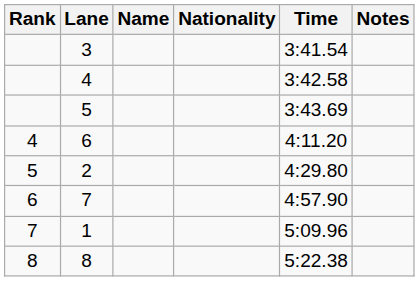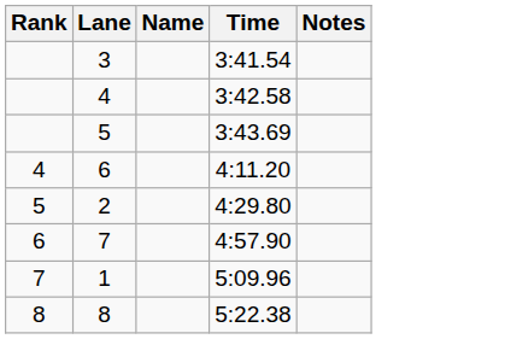- column: Nationality
